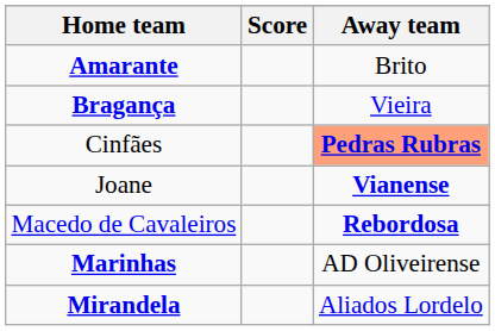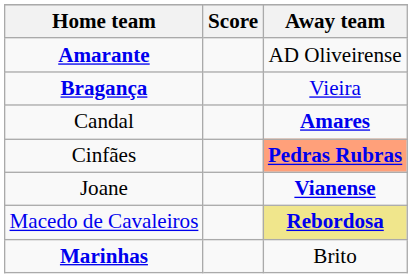Amarante | Away team: Brito -> AD Oliveirense
+ row: Candal | Amares
Macedo de Cavaleiros | Away team: no background -> khaki background
Marinhas | Away team: AD Oliveirense -> Brito
- row: Mirandela | Aliados Lordelo
